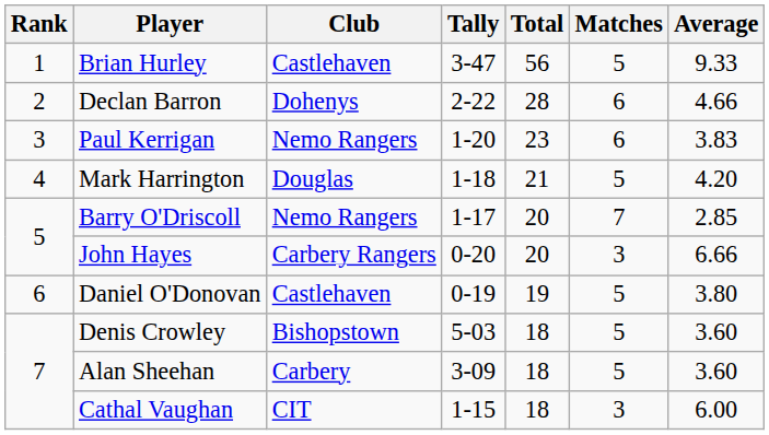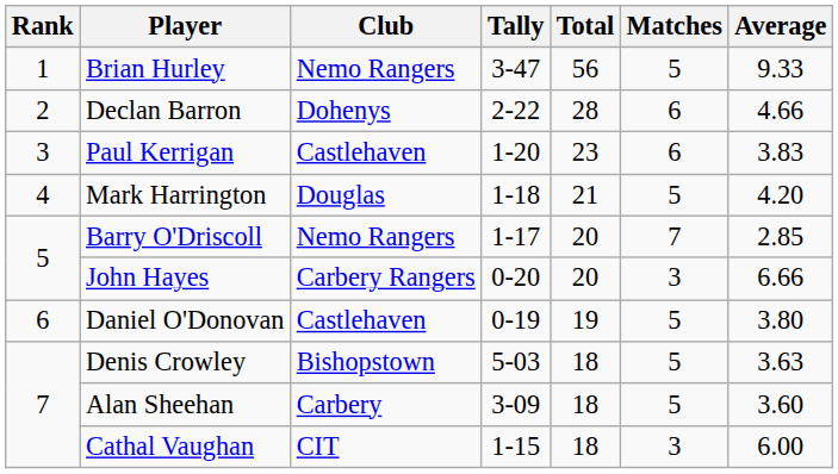Brian Hurley | Club: Castlehaven -> Nemo Rangers
Paul Kerrigan | Club: Nemo Rangers -> Castlehaven
Denis Crowley | Average: 3.60 -> 3.63
